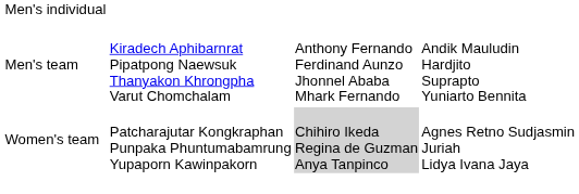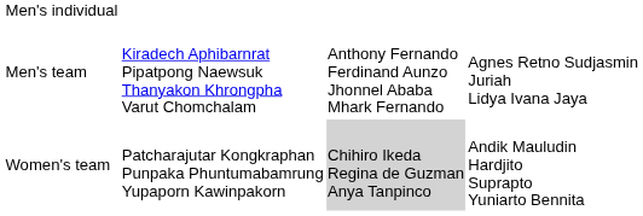Men's team | column 4: Andik Mauludin Hardjito Suprapto Yuniarto Bennita -> Agnes Retno Sudjasmin Juriah Lidya Ivana Jaya
Women's team | column 4: Agnes Retno Sudjasmin Juriah Lidya Ivana Jaya -> Andik Mauludin Hardjito Suprapto Yuniarto Bennita
